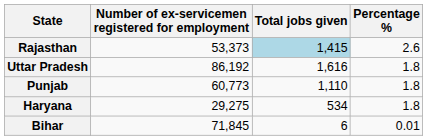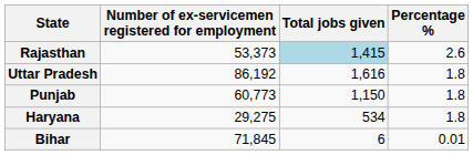Punjab | Total jobs given: 1,110 -> 1,150
